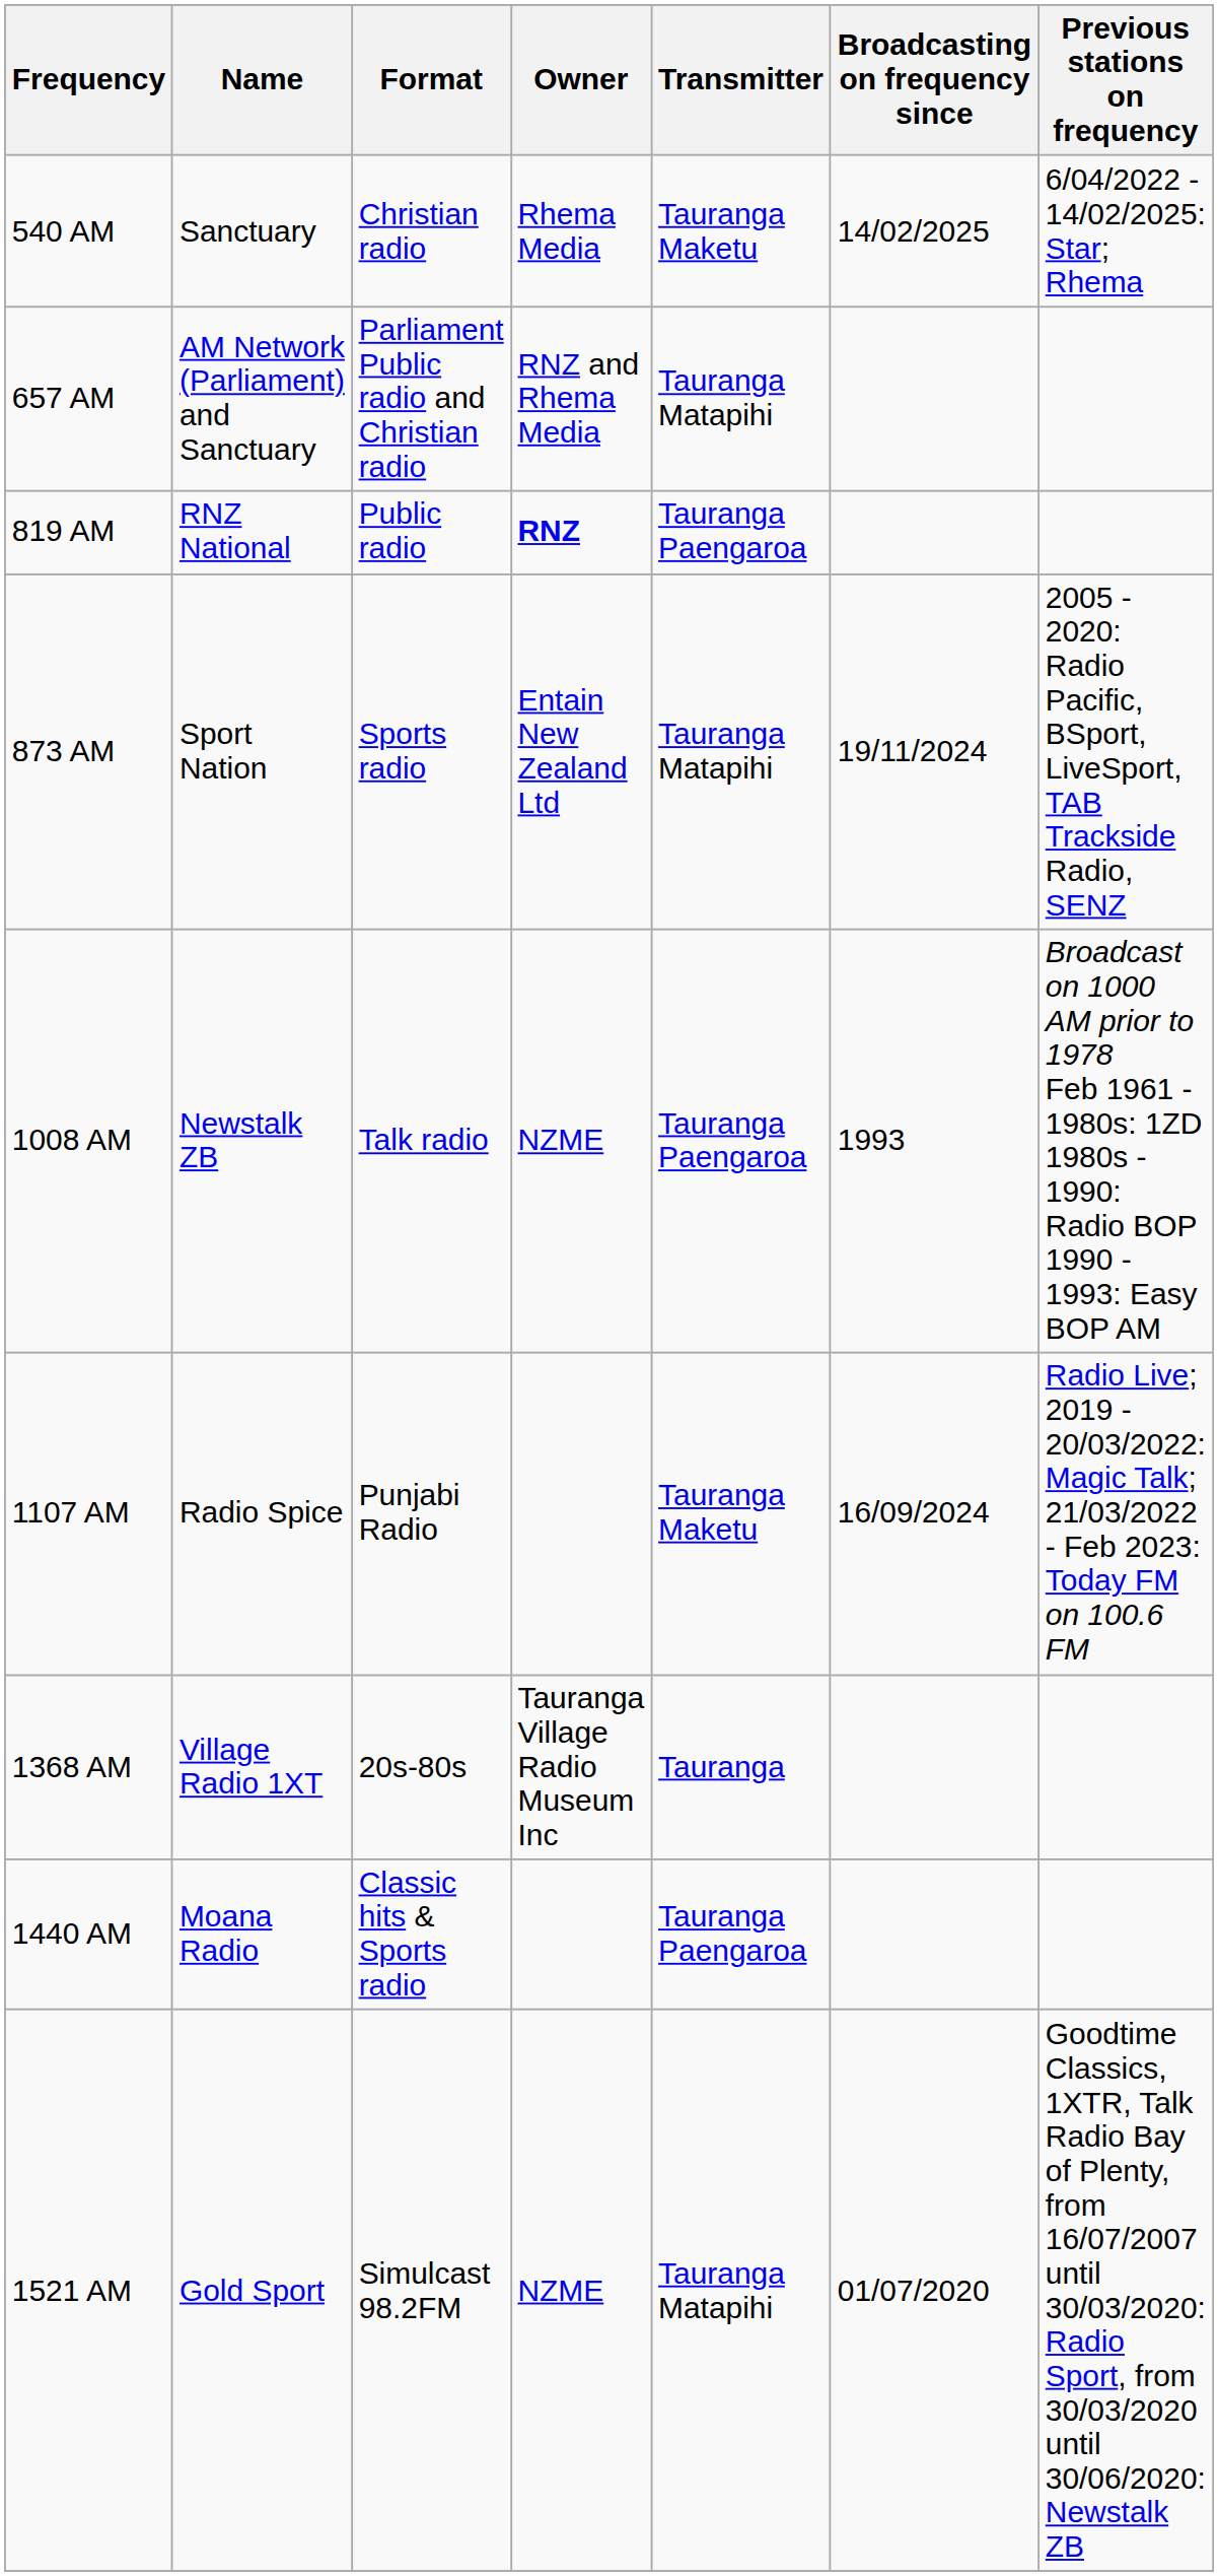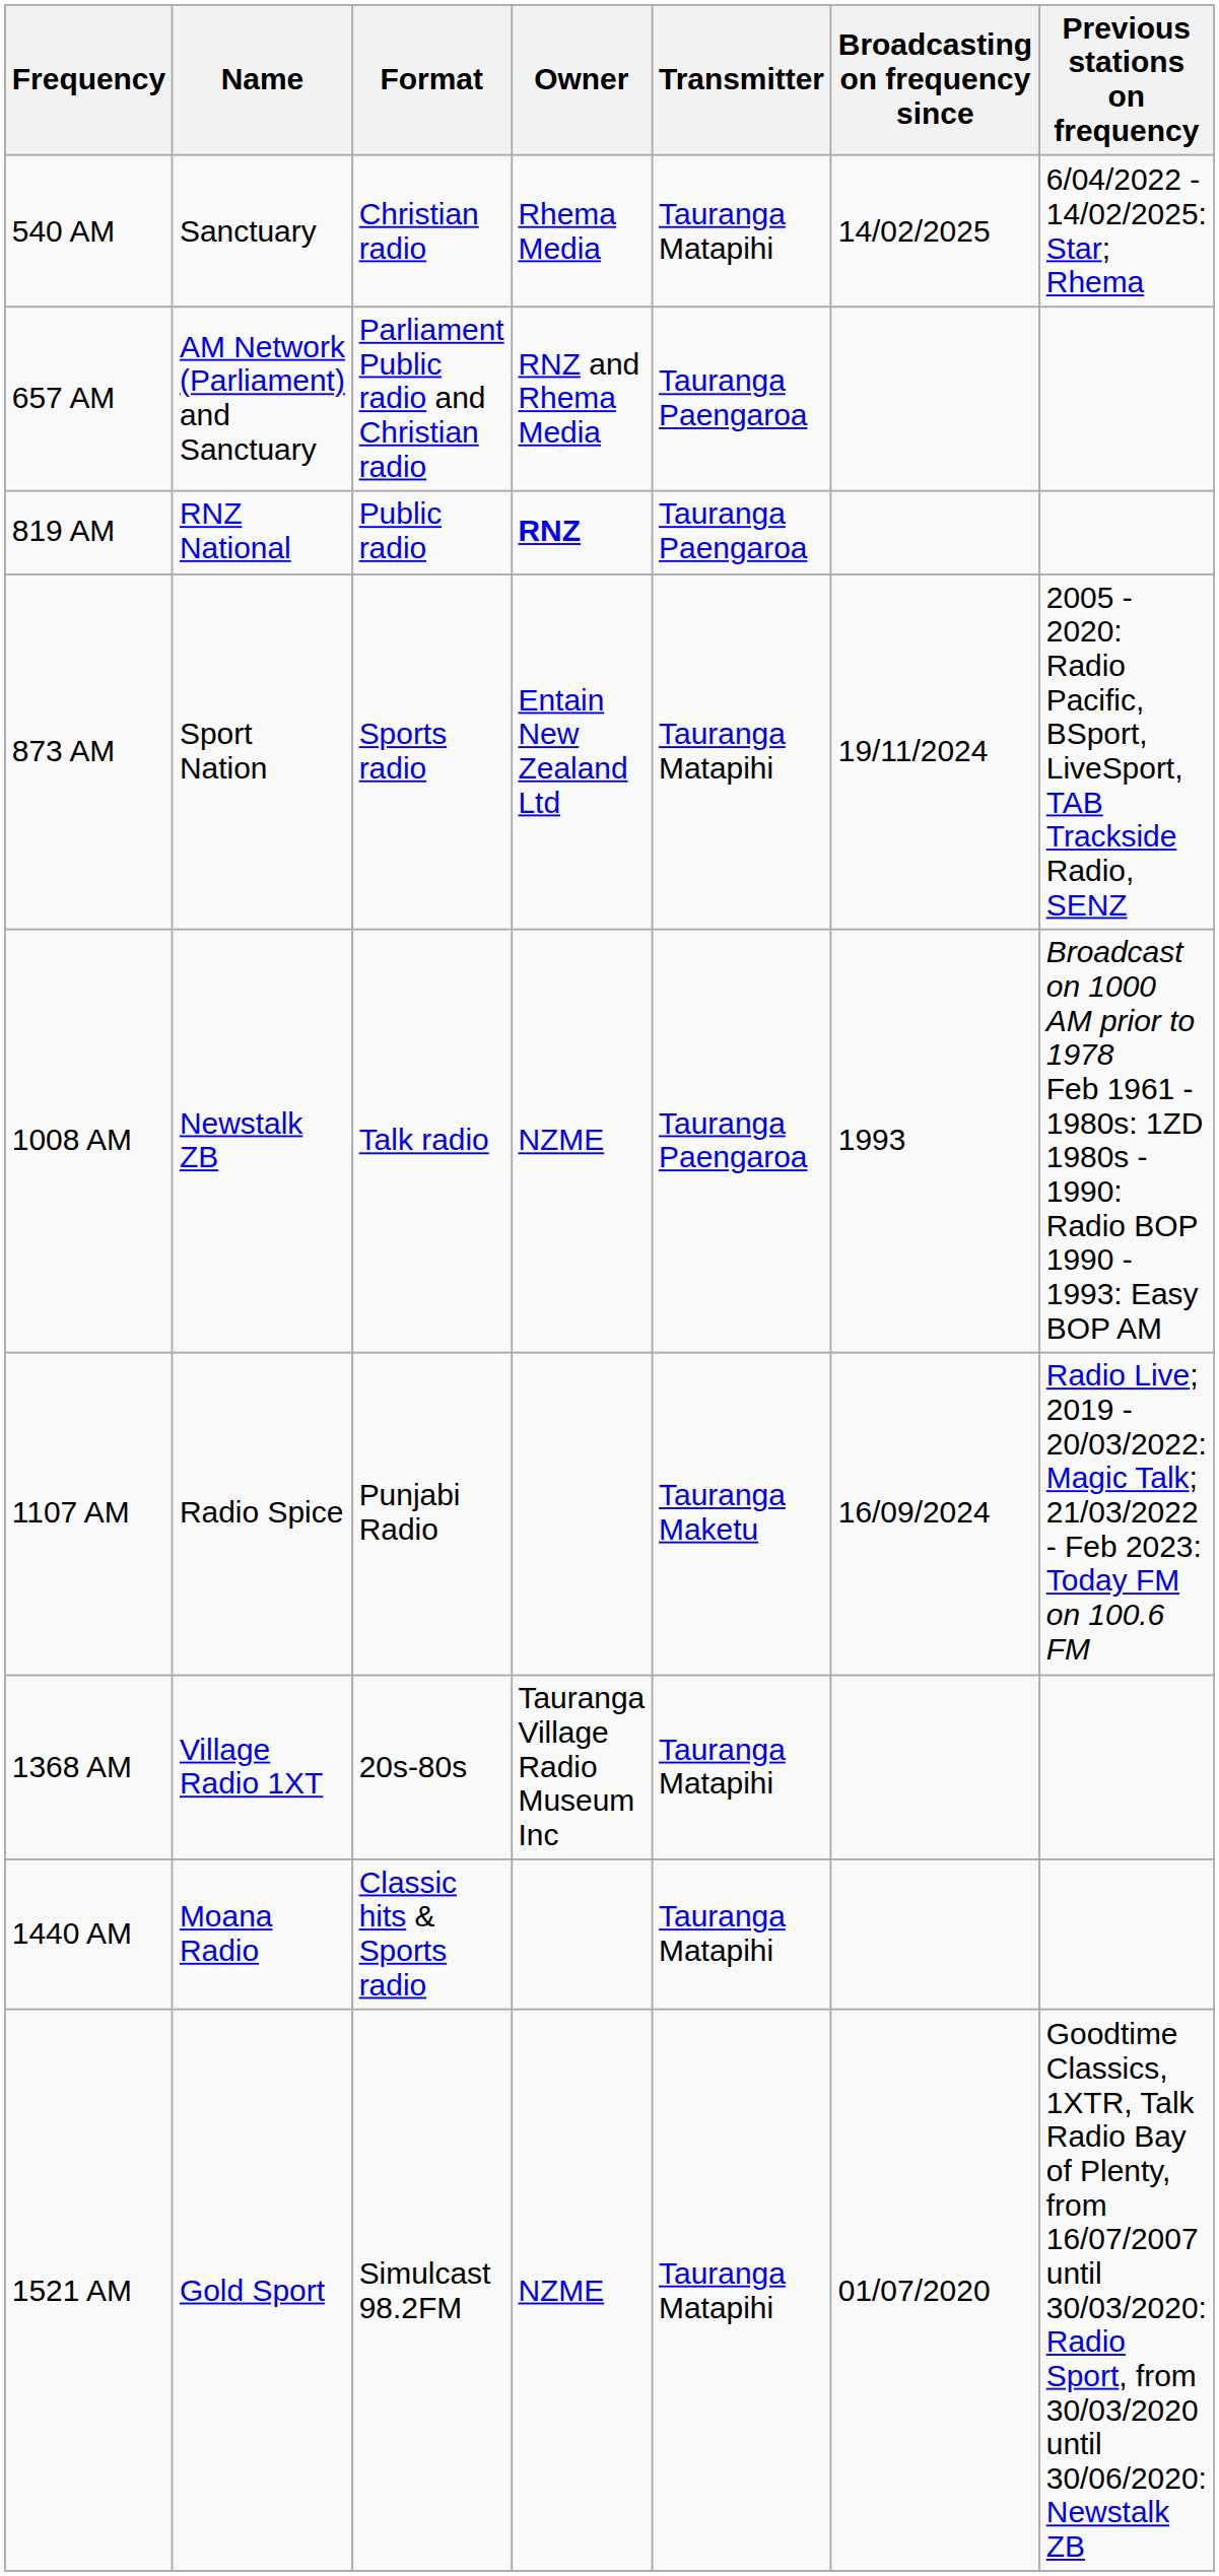540 AM | Transmitter: Tauranga Maketu -> Tauranga Matapihi
657 AM | Transmitter: Tauranga Matapihi -> Tauranga Paengaroa
1368 AM | Transmitter: Tauranga -> Tauranga Matapihi
1440 AM | Transmitter: Tauranga Paengaroa -> Tauranga Matapihi
